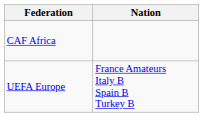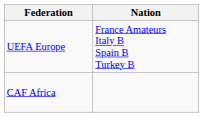rows swapped: CAF Africa <-> UEFA Europe
